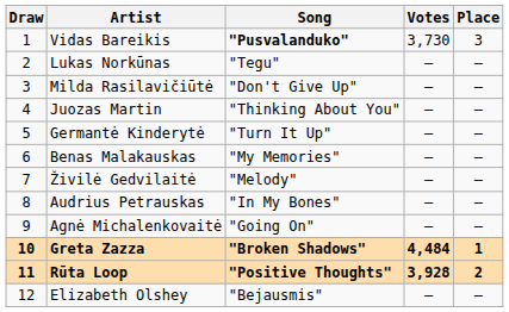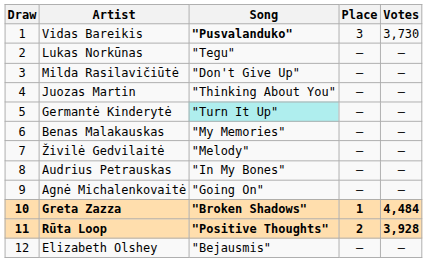columns swapped: Votes <-> Place
Germantė Kinderytė | Song: no background -> paleturquoise background
